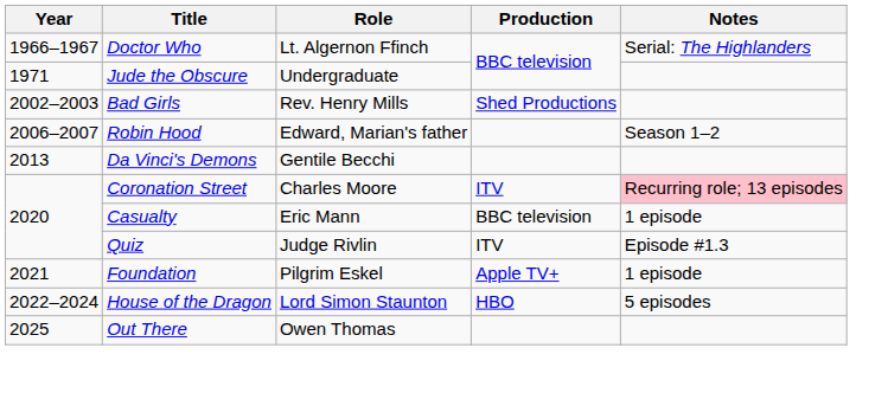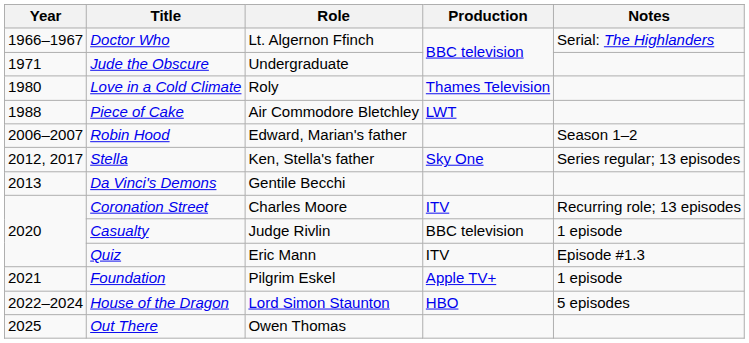+ row: 1980 | Love in a Cold Climate | Roly | Thames Television
+ row: 1988 | Piece of Cake | Air Commodore Bletchley | LWT
- row: 2002–2003 | Bad Girls | Rev. Henry Mills | Shed Productions
+ row: 2012, 2017 | Stella | Ken, Stella's father | Sky One | Series regular; 13 episodes
Coronation Street | Notes: pink background -> no background
Casualty | Role: Eric Mann -> Judge Rivlin
Quiz | Role: Judge Rivlin -> Eric Mann
